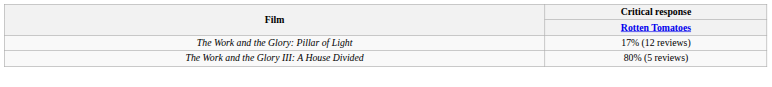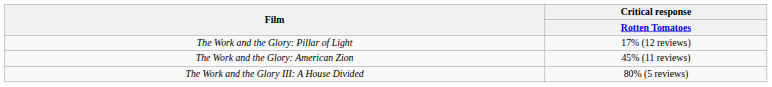+ row: The Work and the Glory: American Zion | 45% (11 reviews)
